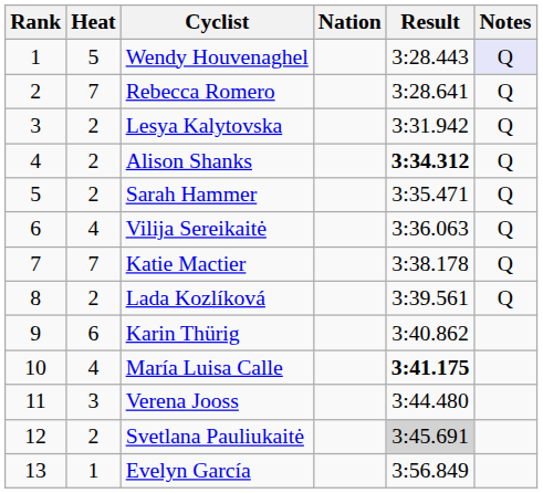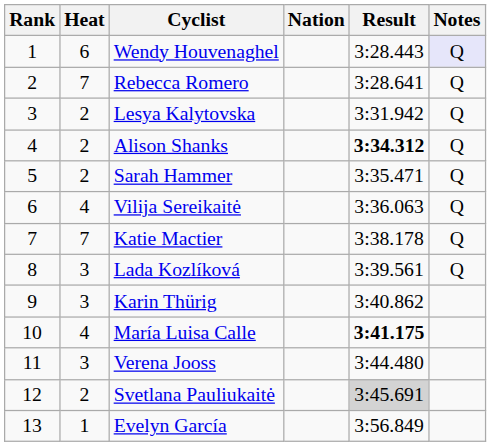Wendy Houvenaghel | Heat: 5 -> 6
Lada Kozlíková | Heat: 2 -> 3
Karin Thürig | Heat: 6 -> 3
